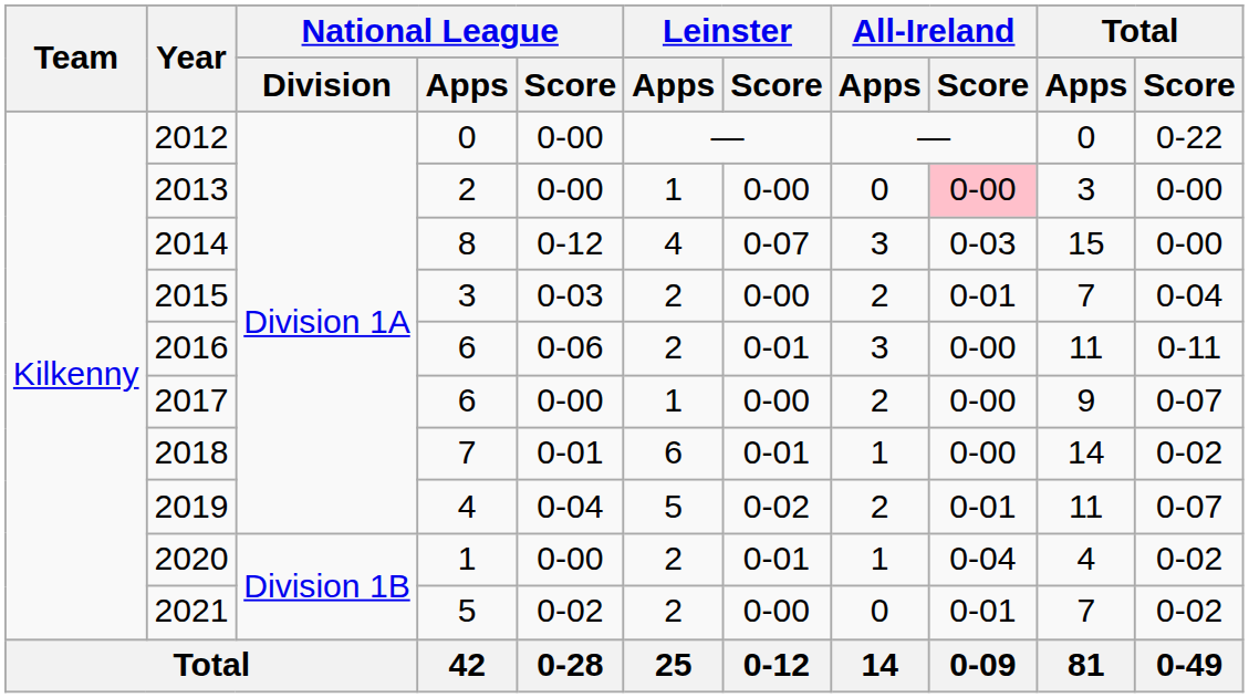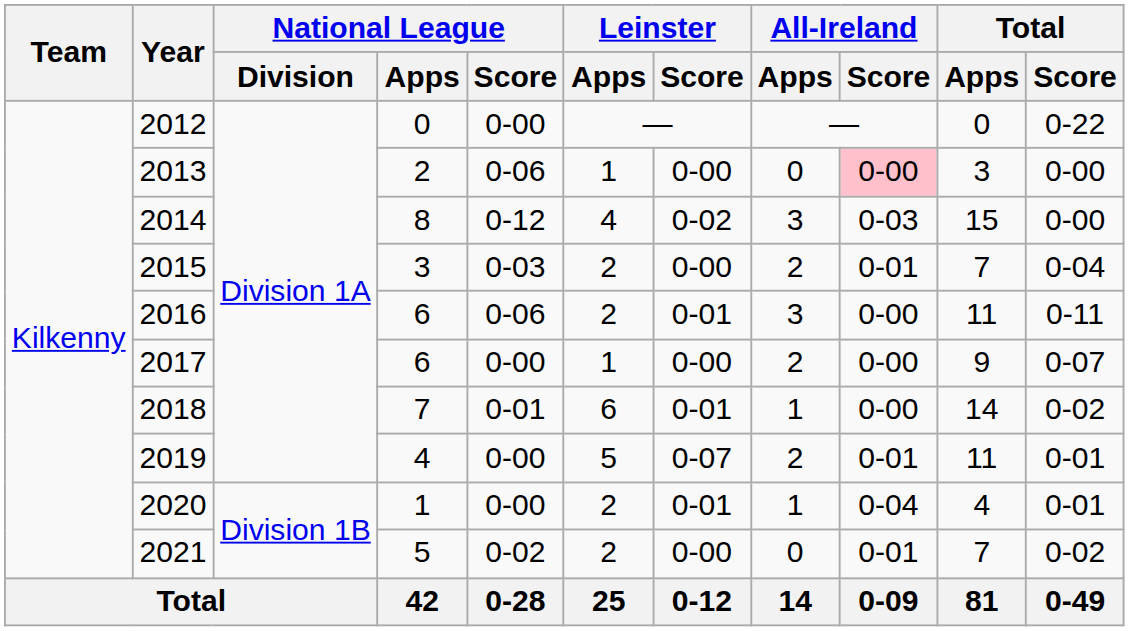2013 | National League / Score: 0-00 -> 0-06
2014 | Leinster / Score: 0-07 -> 0-02
2019 | National League / Score: 0-04 -> 0-00
2019 | Leinster / Score: 0-02 -> 0-07
2019 | Total / Score: 0-07 -> 0-01
2020 | Total / Score: 0-02 -> 0-01
